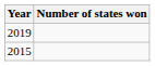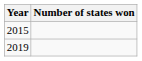rows swapped: 2015 <-> 2019
